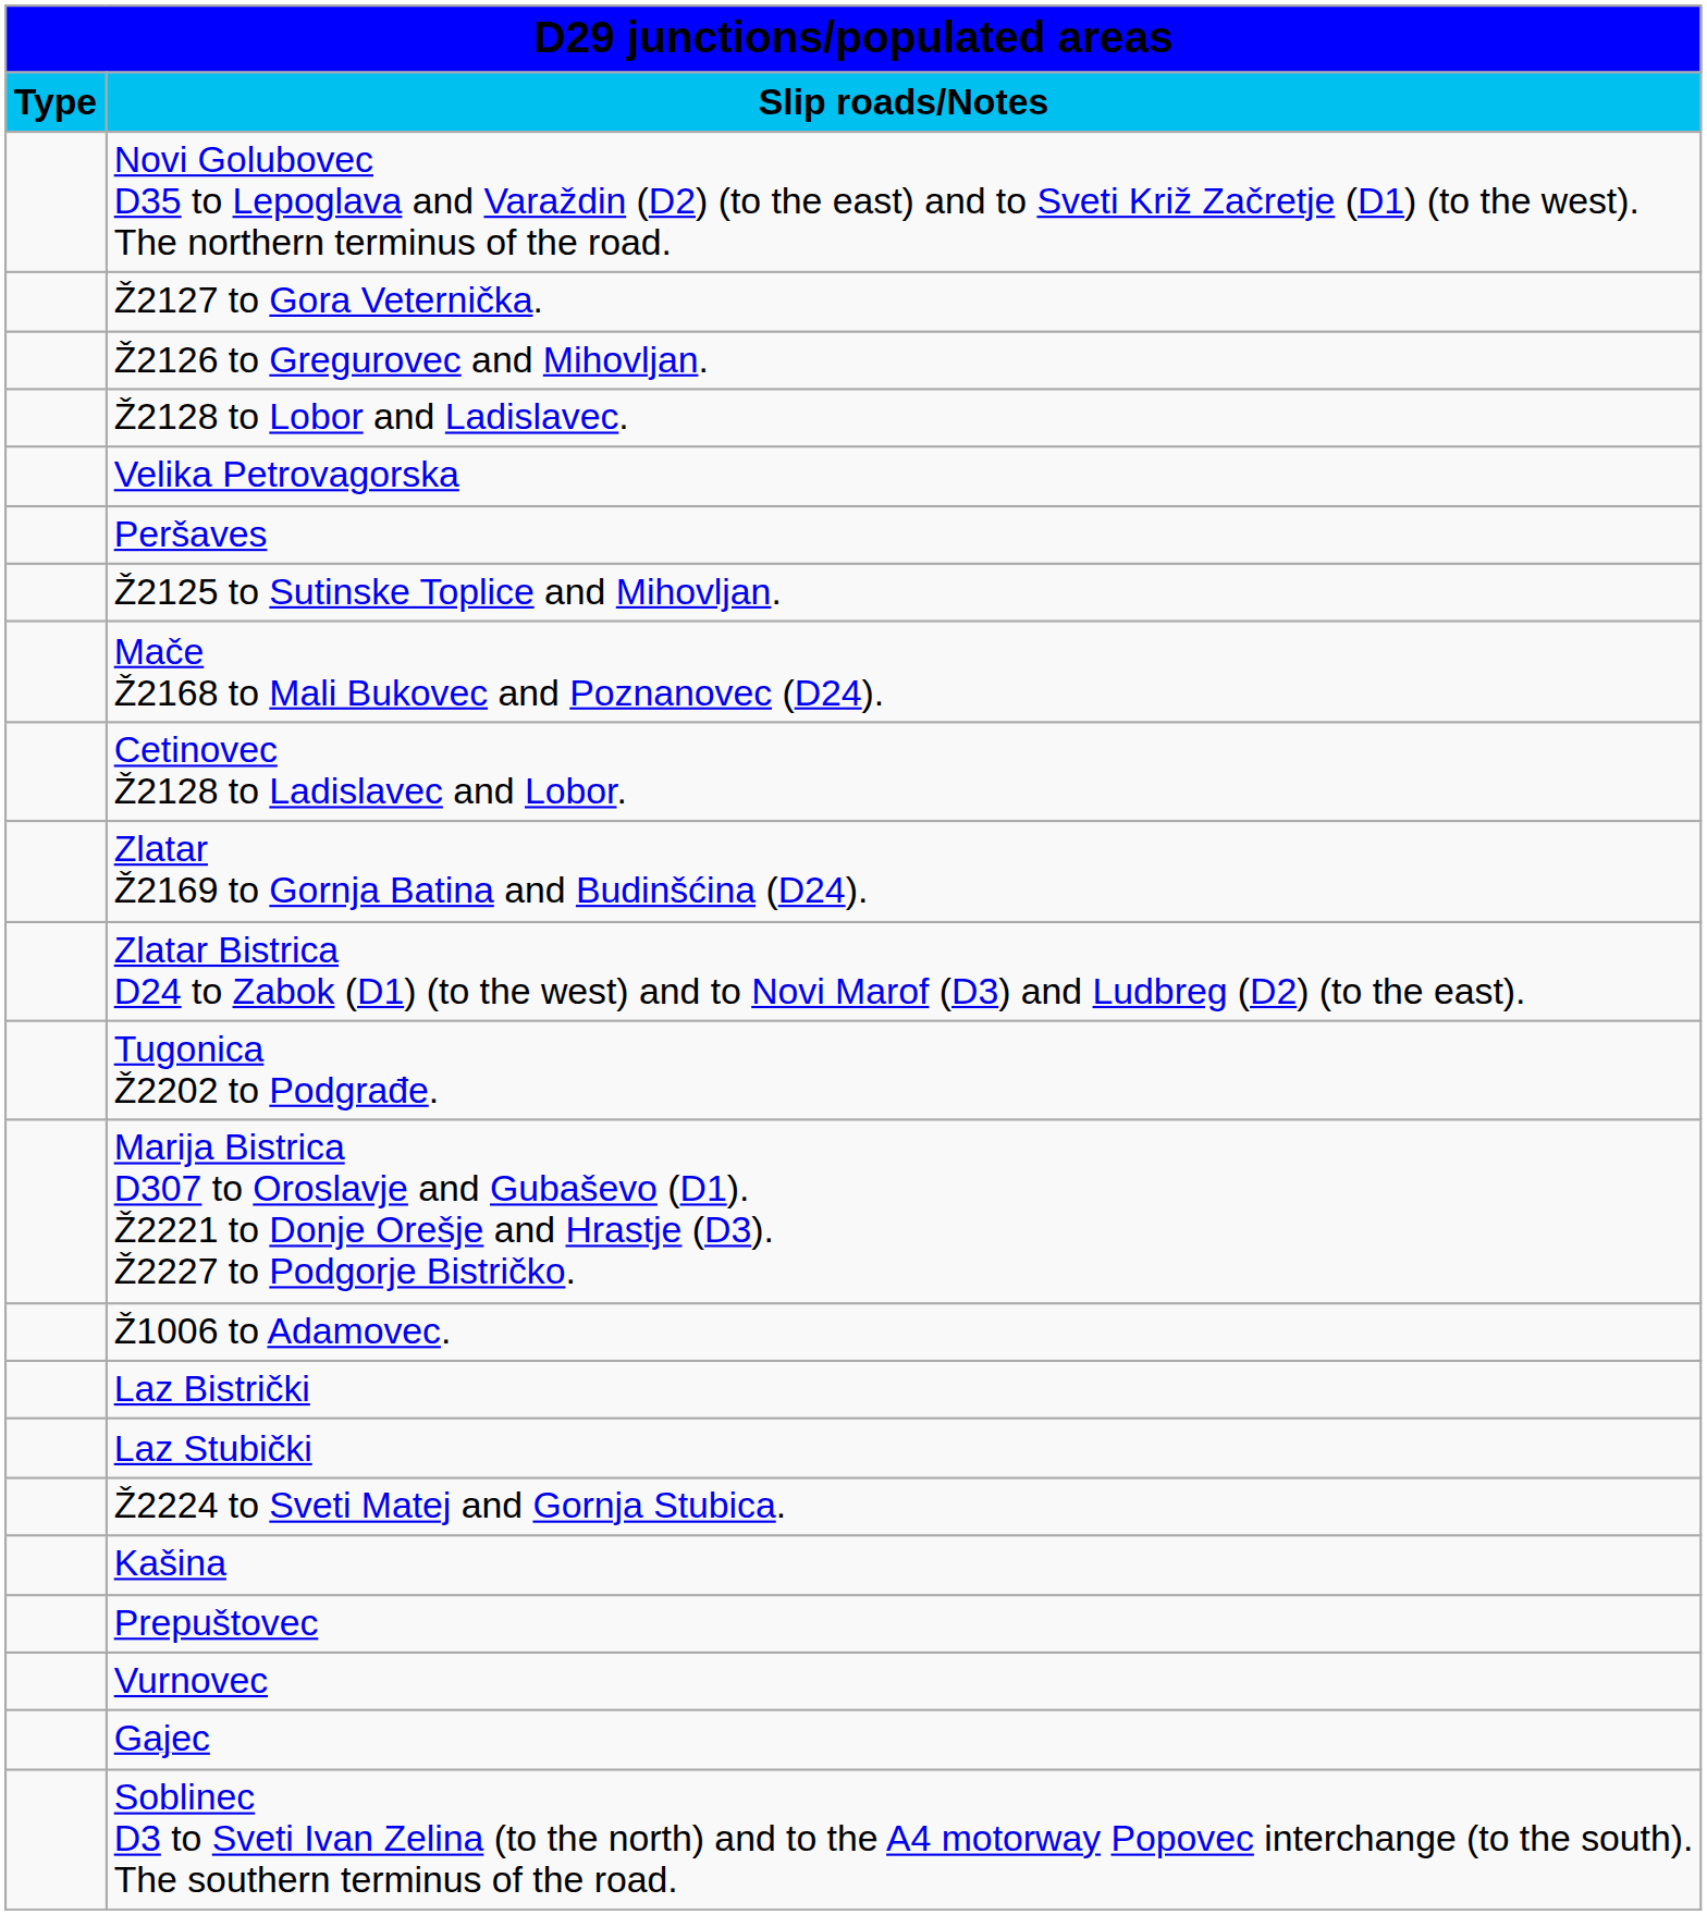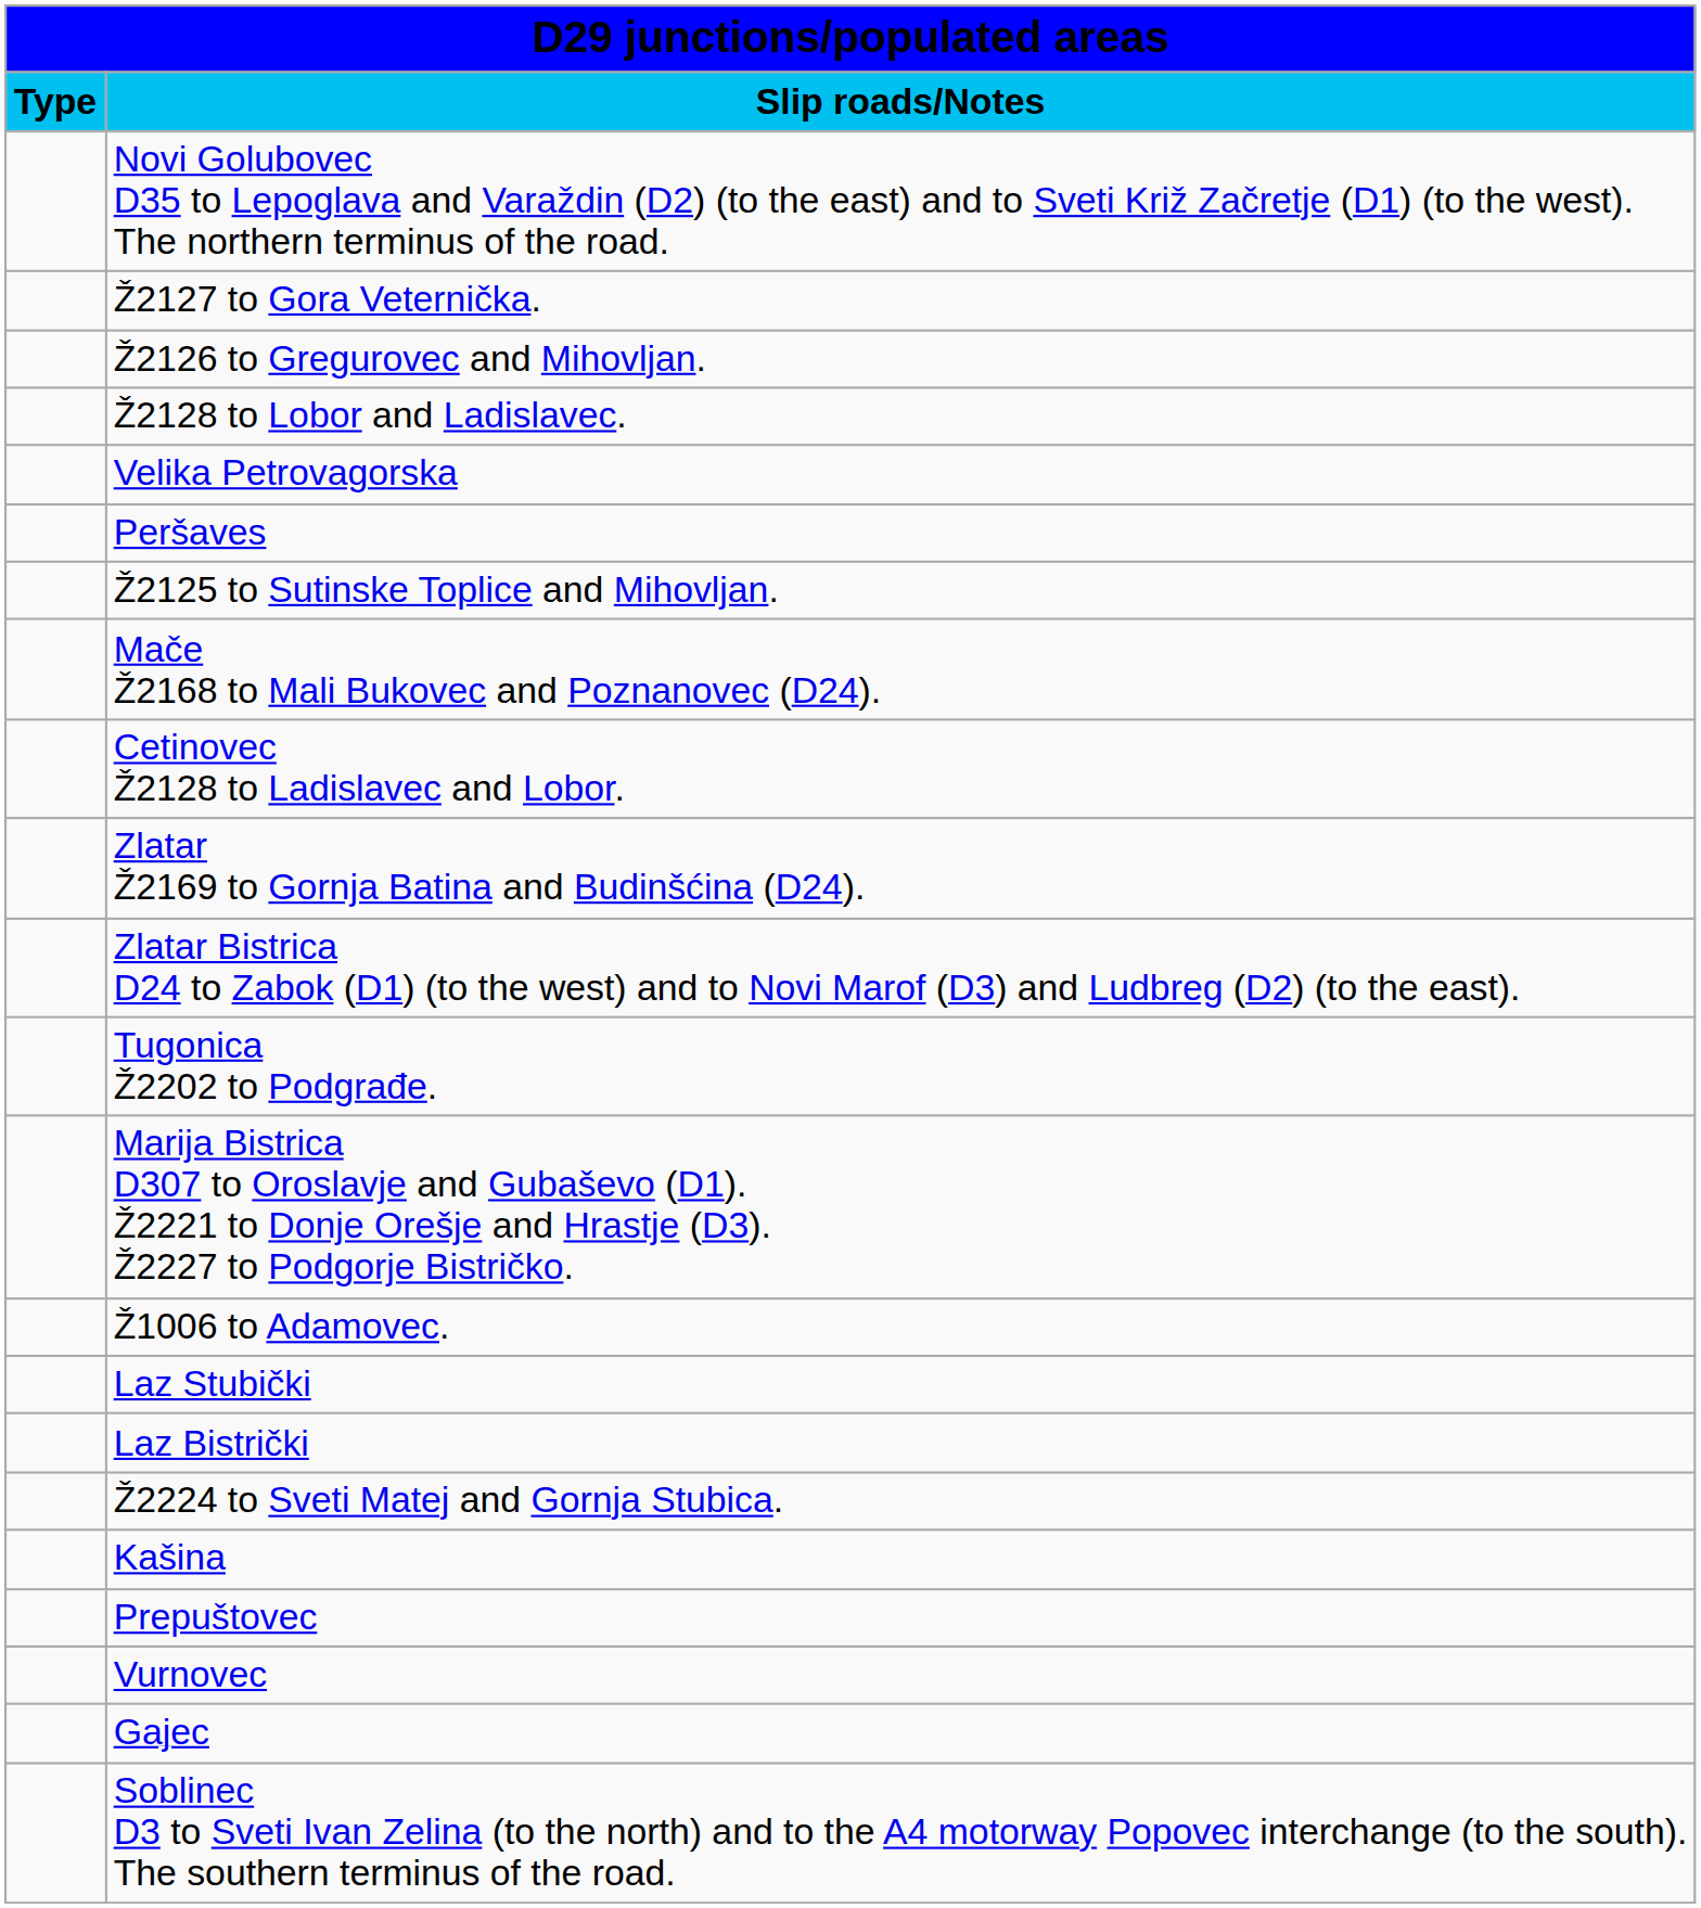rows swapped: Laz Bistrički <-> Laz Stubički
